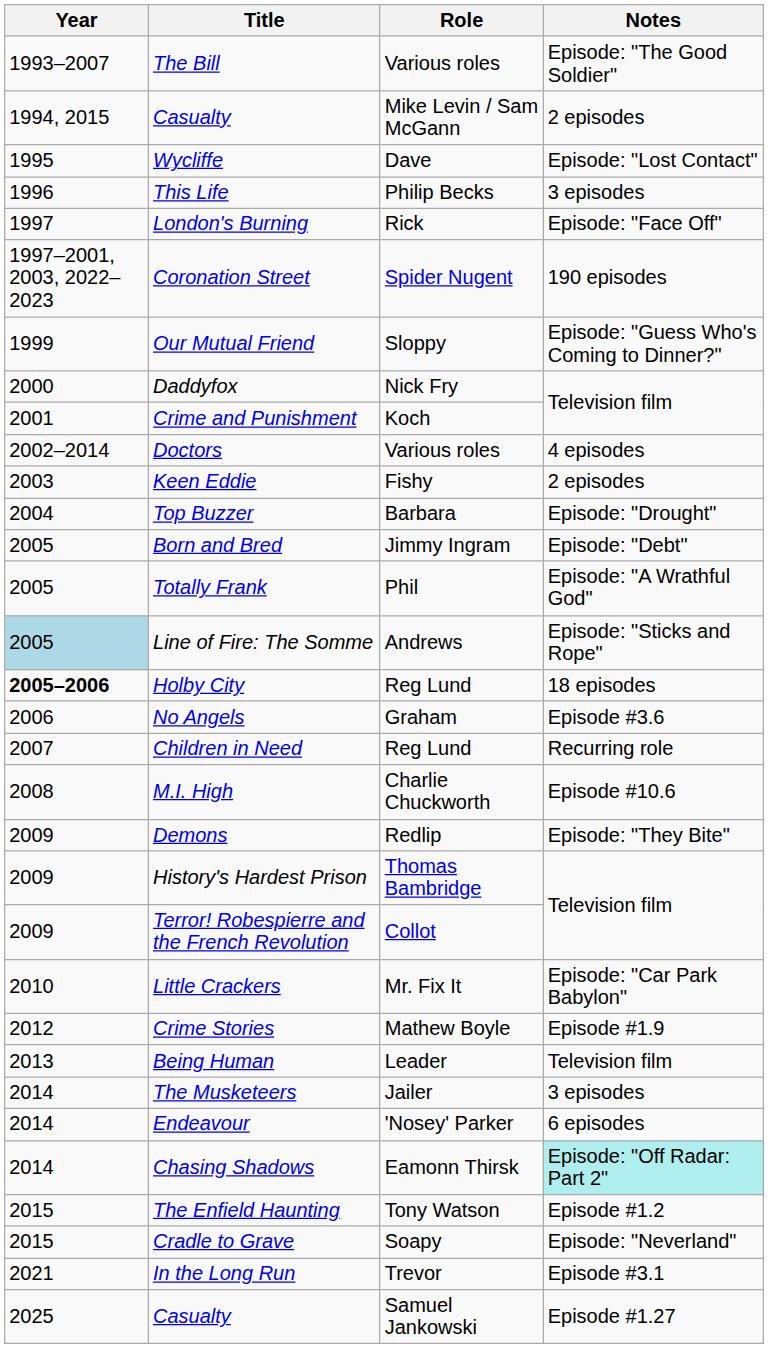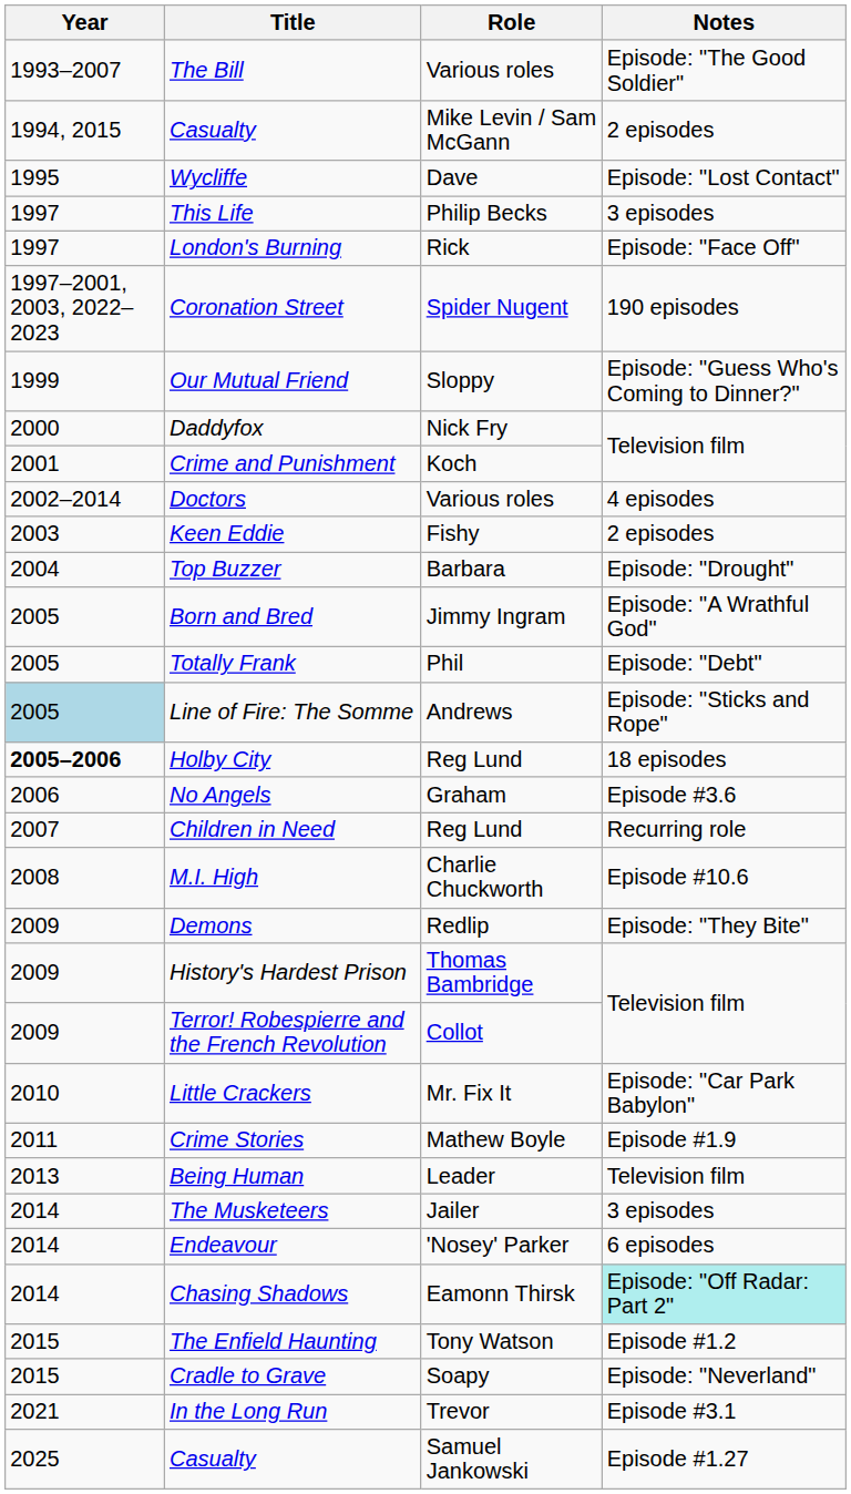This Life | Year: 1996 -> 1997
Born and Bred | Notes: Episode: "Debt" -> Episode: "A Wrathful God"
Totally Frank | Notes: Episode: "A Wrathful God" -> Episode: "Debt"
Crime Stories | Year: 2012 -> 2011
